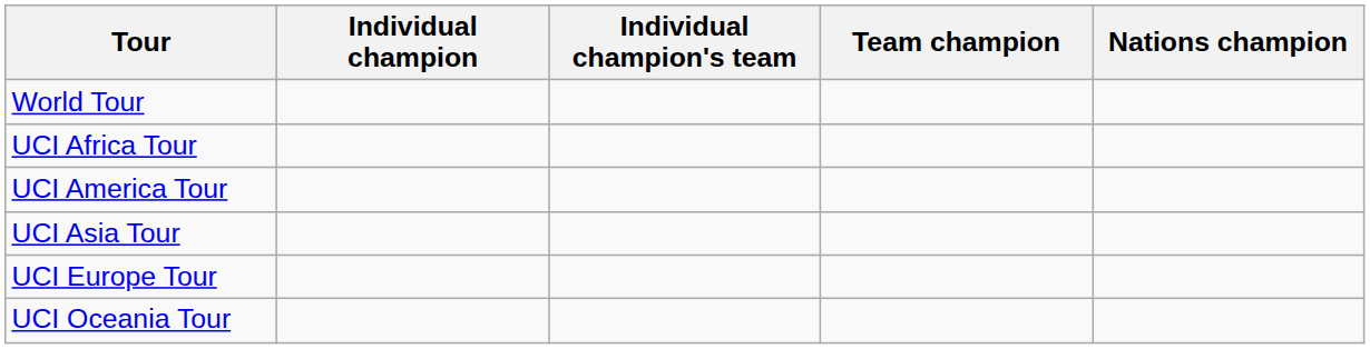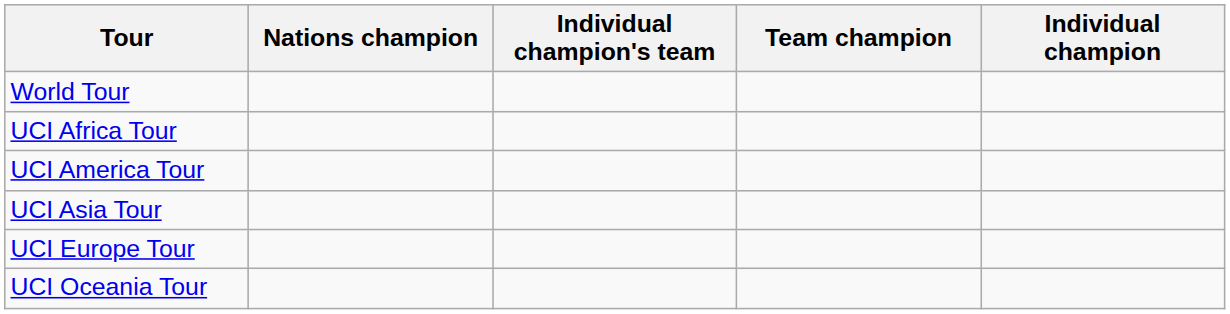columns swapped: Individual champion <-> Nations champion
